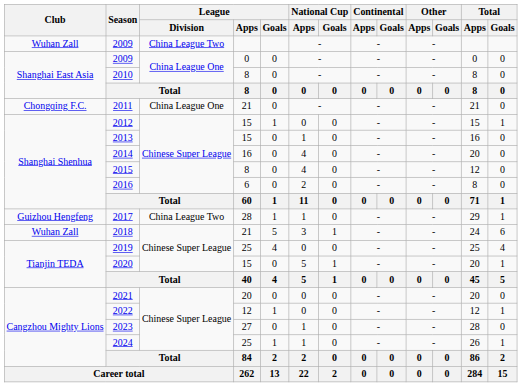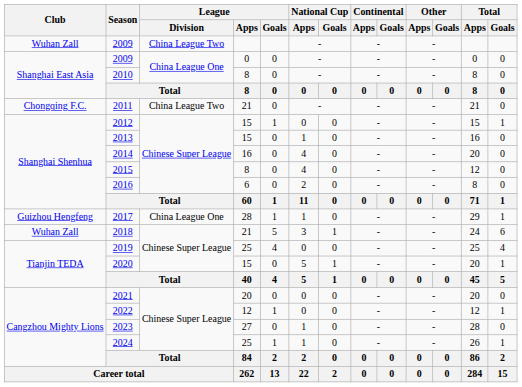2011 | League / Division: China League One -> China League Two
2017 | League / Division: China League Two -> China League One
